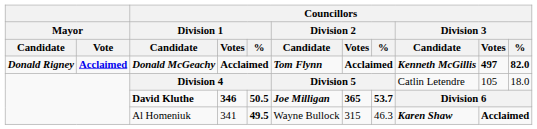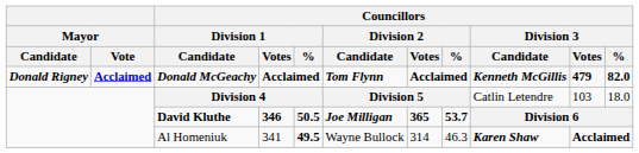Donald McGeachy | Councillors / Division 3 / Votes: 497 -> 479
Division 4 | Councillors / Division 3 / Votes: 105 -> 103
Al Homeniuk | Councillors / Division 2 / Votes: 315 -> 314
